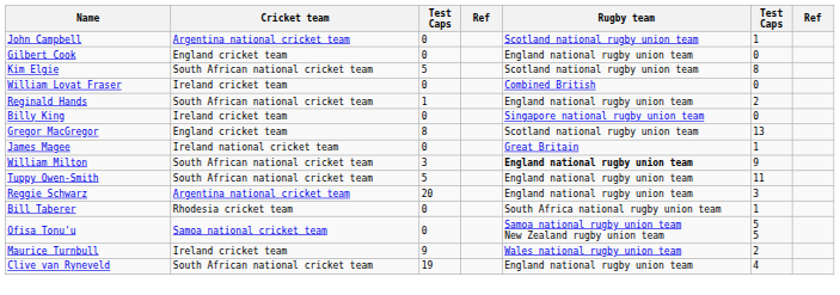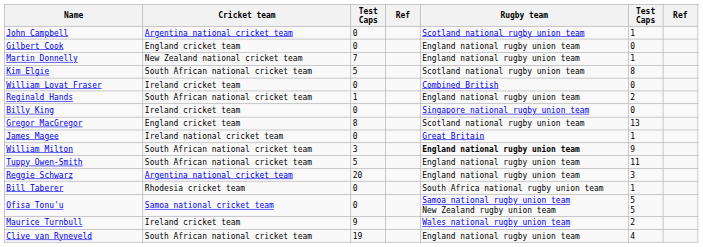+ row: Martin Donnelly | New Zealand national cricket team | 7 | England national rugby union team | 1
